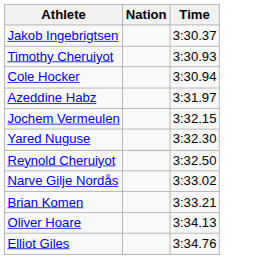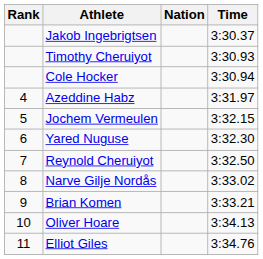+ column: Rank | 4 | 5 | 6 | 7 | 8 | 9 | 10 | 11
